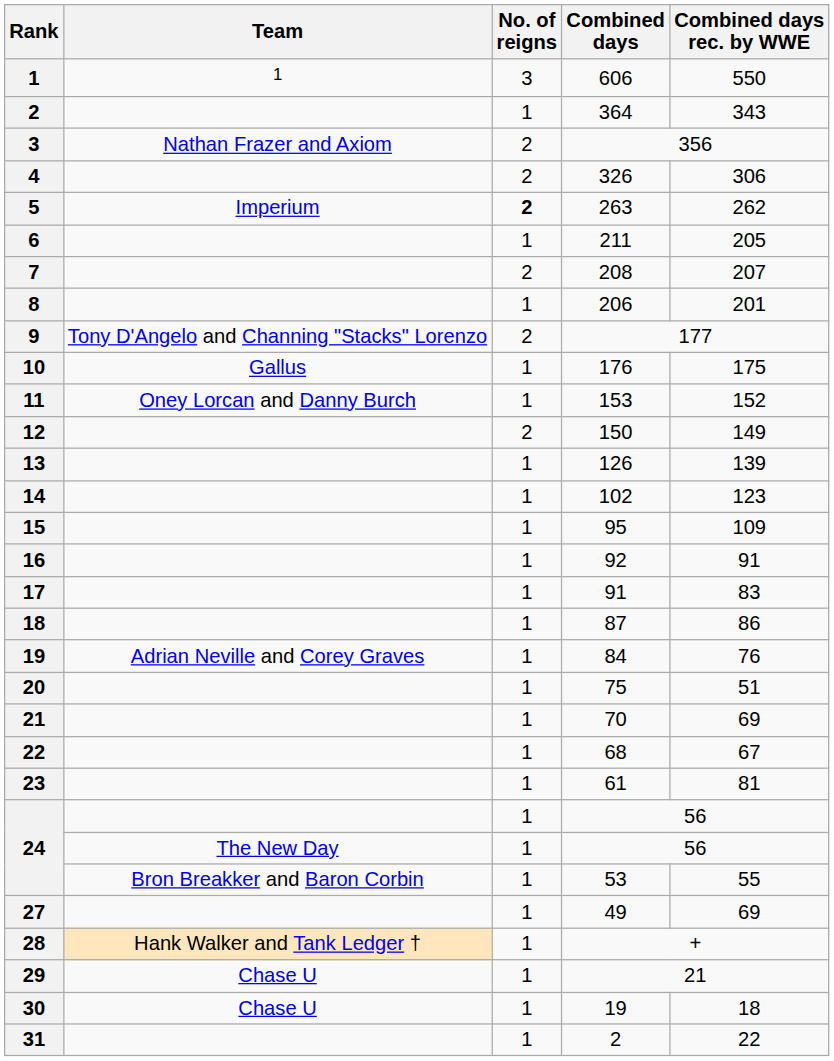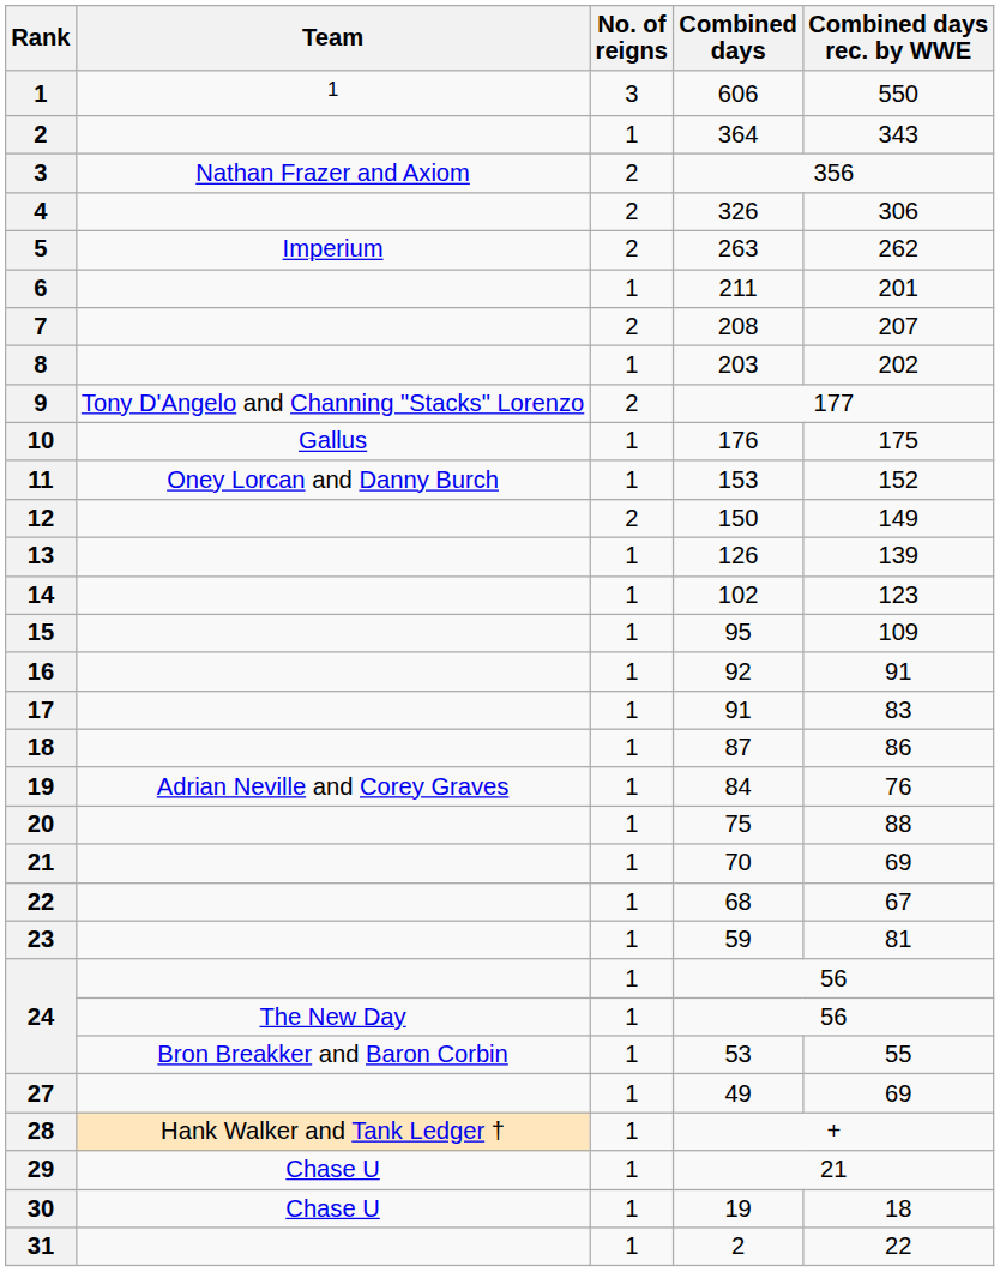5 | No. of reigns: bold -> normal
6 | Combined days rec. by WWE: 205 -> 201
8 | Combined days: 206 -> 203
8 | Combined days rec. by WWE: 201 -> 202
20 | Combined days rec. by WWE: 51 -> 88
23 | Combined days: 61 -> 59
